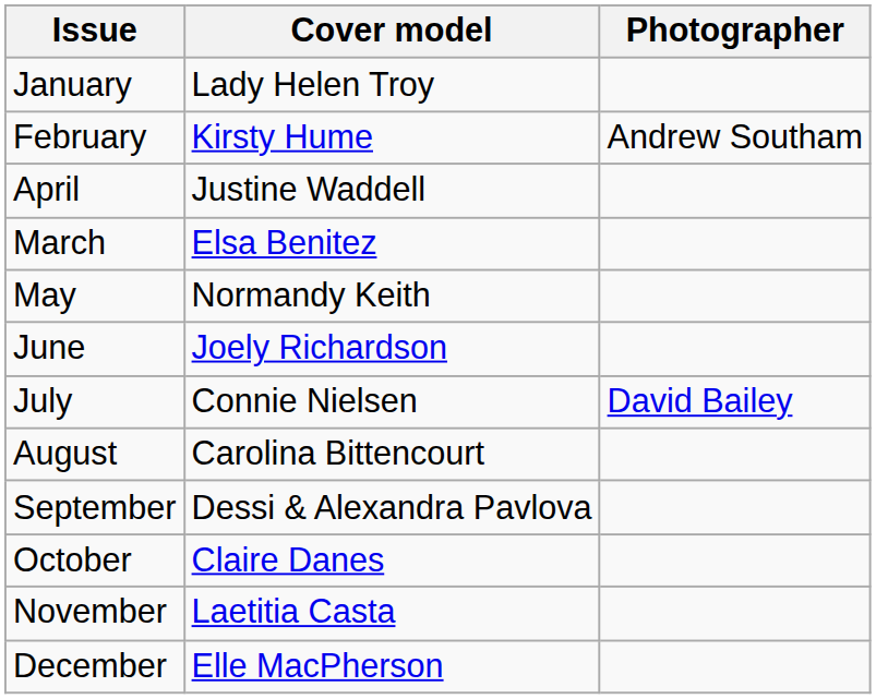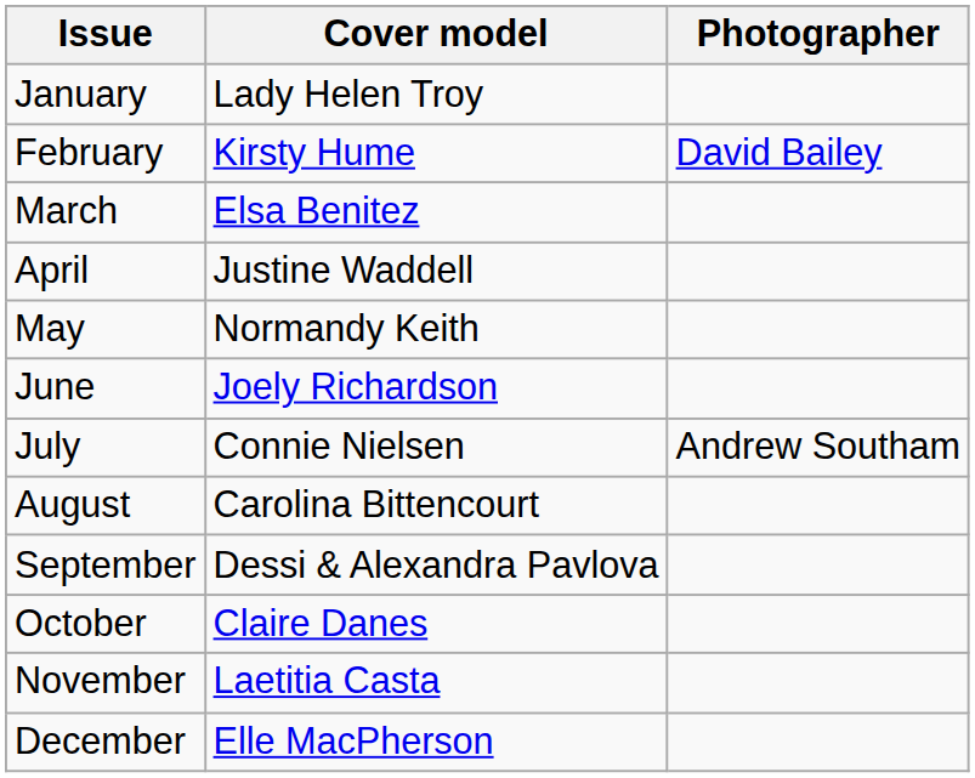February | Photographer: Andrew Southam -> David Bailey
rows swapped: March <-> April
July | Photographer: David Bailey -> Andrew Southam
